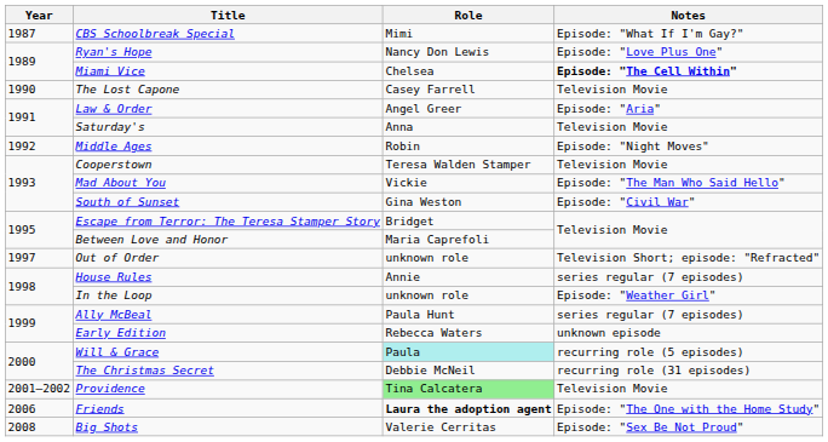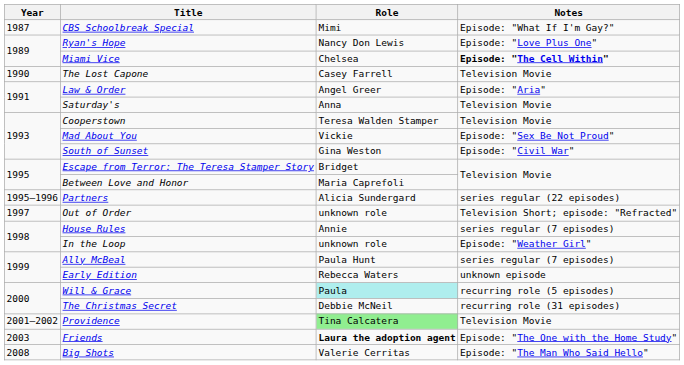- row: 1992 | Middle Ages | Robin | Episode: "Night Moves"
Mad About You | Notes: Episode: "The Man Who Said Hello" -> Episode: "Sex Be Not Proud"
+ row: 1995–1996 | Partners | Alicia Sundergard | series regular (22 episodes)
Friends | Year: 2006 -> 2003
Big Shots | Notes: Episode: "Sex Be Not Proud" -> Episode: "The Man Who Said Hello"
